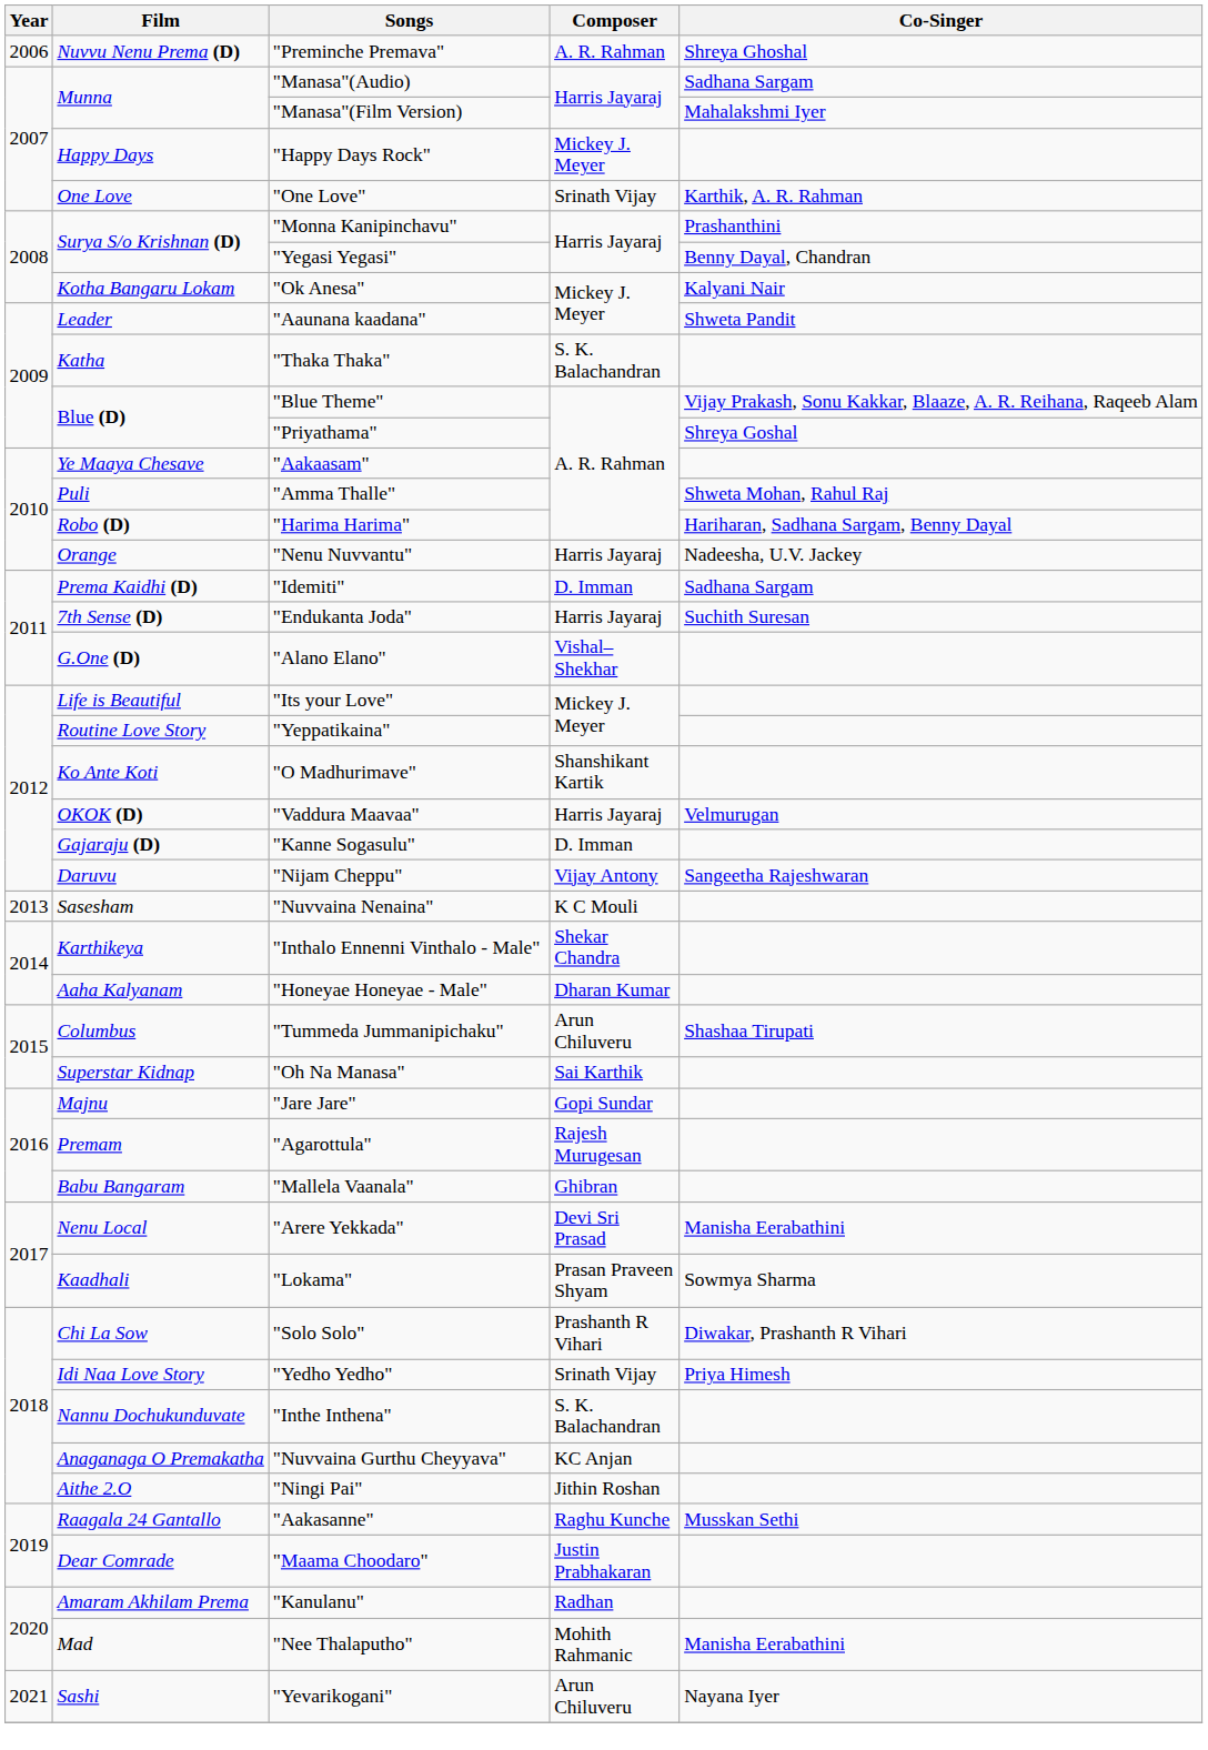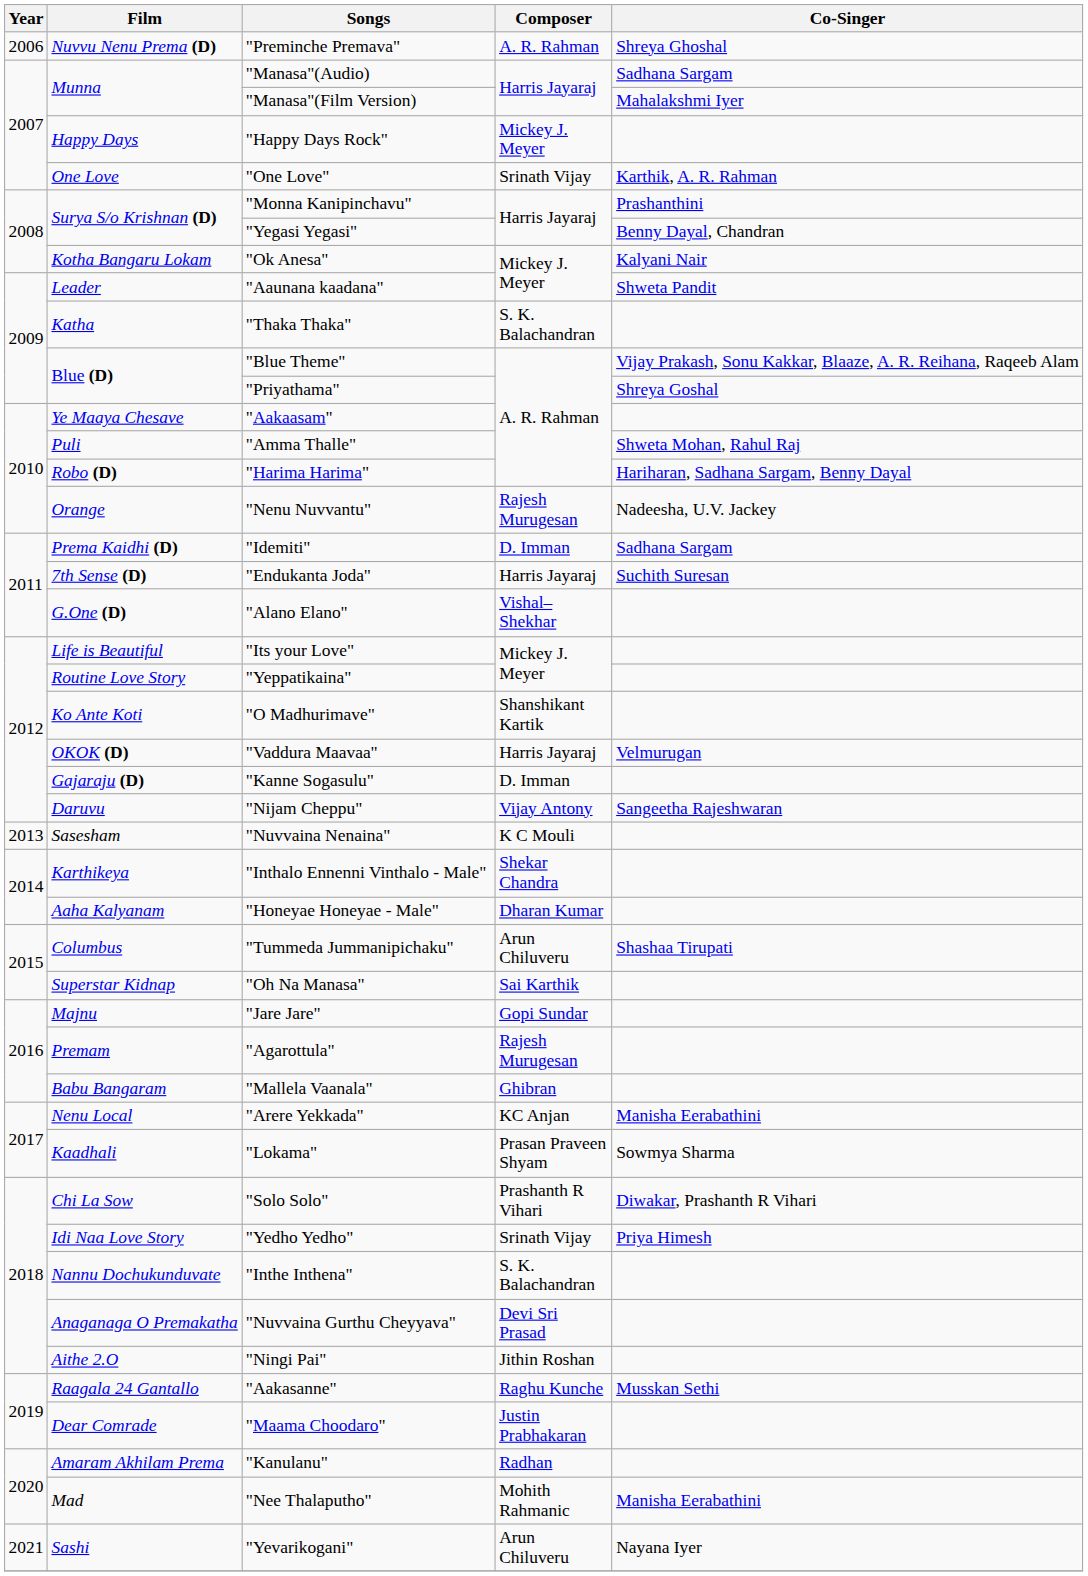"Nenu Nuvvantu" | Composer: Harris Jayaraj -> Rajesh Murugesan
"Arere Yekkada" | Composer: Devi Sri Prasad -> KC Anjan
"Nuvvaina Gurthu Cheyyava" | Composer: KC Anjan -> Devi Sri Prasad
